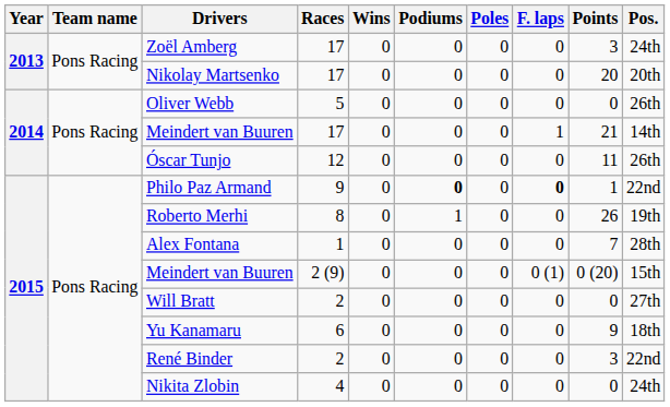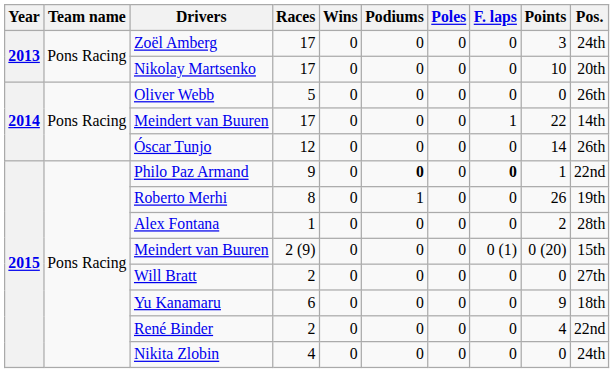Nikolay Martsenko | Points: 20 -> 10
Meindert van Buuren / 17 | Points: 21 -> 22
Óscar Tunjo | Points: 11 -> 14
Alex Fontana | Points: 7 -> 2
René Binder | Points: 3 -> 4
